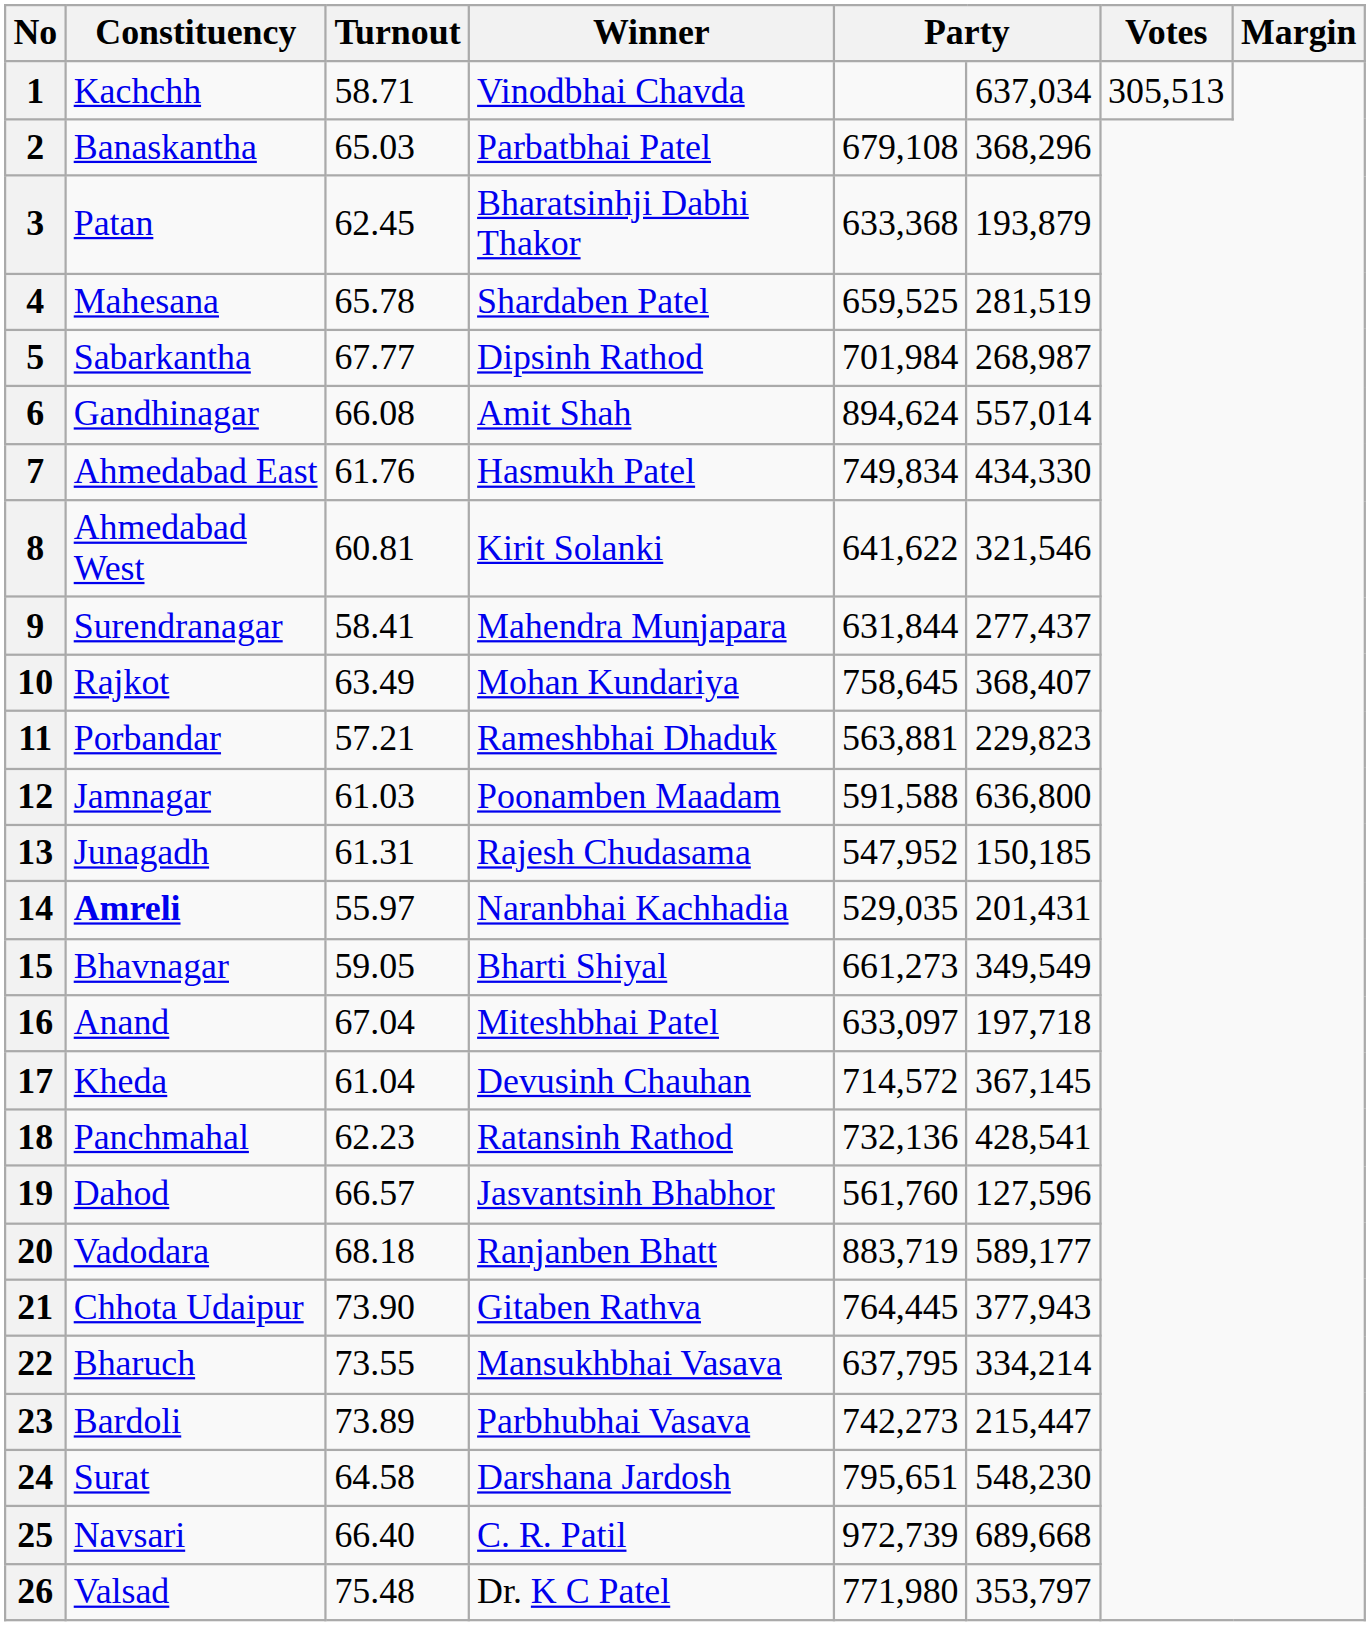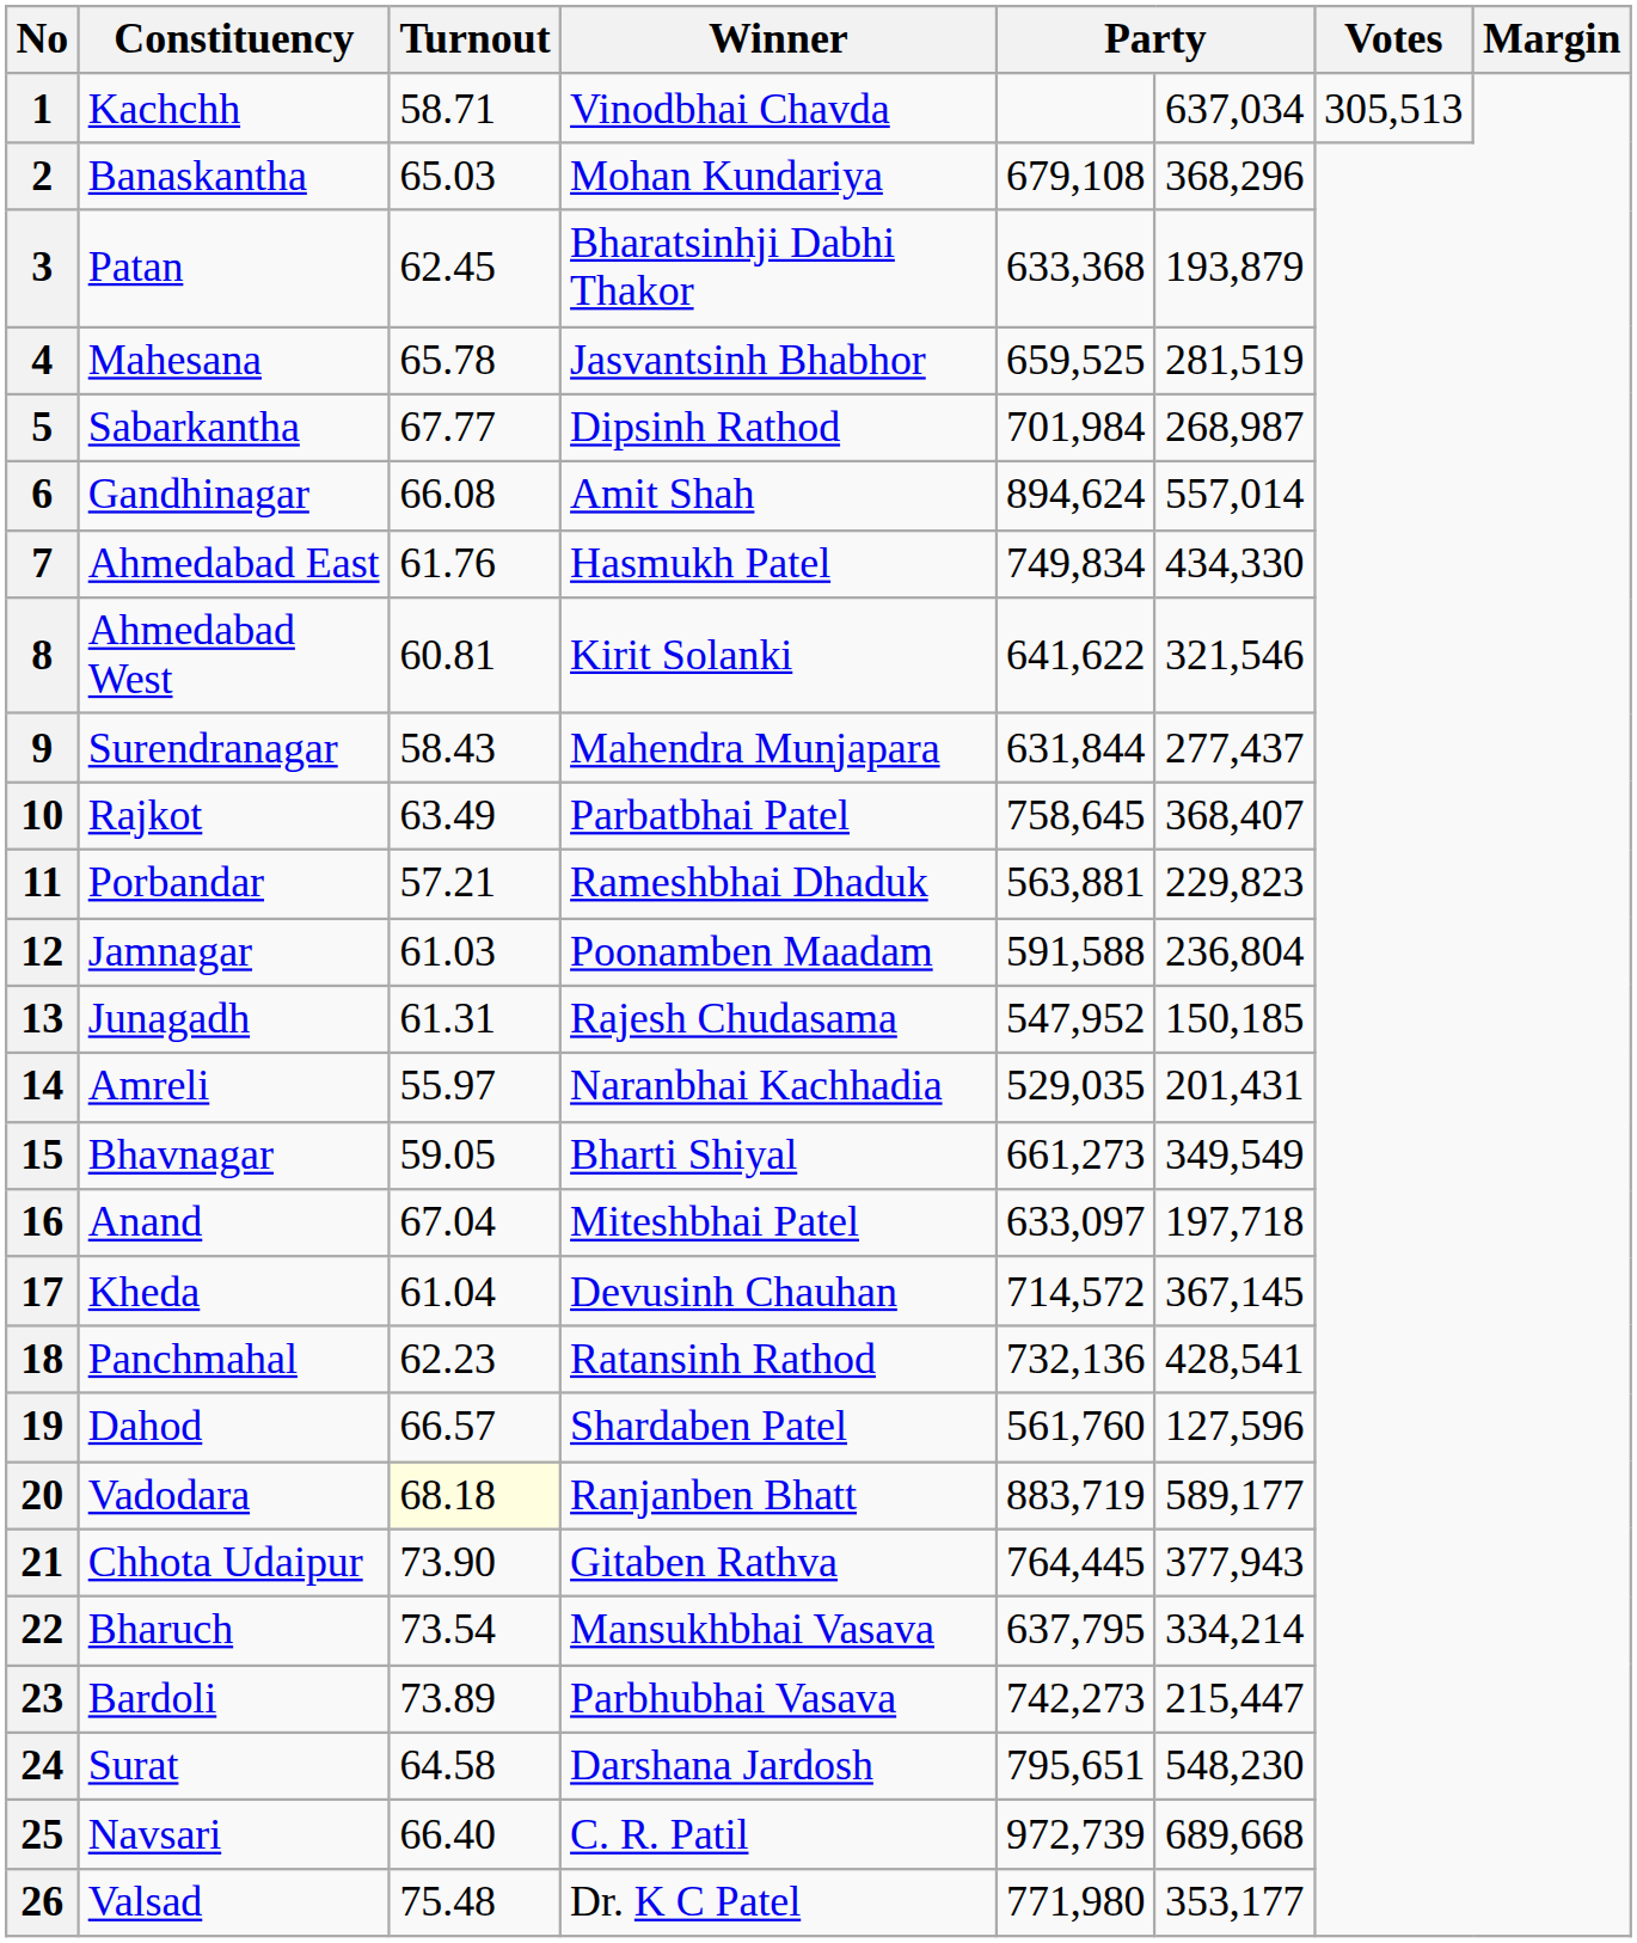2 | Winner: Parbatbhai Patel -> Mohan Kundariya
4 | Winner: Shardaben Patel -> Jasvantsinh Bhabhor
9 | Turnout: 58.41 -> 58.43
10 | Winner: Mohan Kundariya -> Parbatbhai Patel
12 | column 6: 636,800 -> 236,804
14 | Constituency: bold -> normal
19 | Winner: Jasvantsinh Bhabhor -> Shardaben Patel
20 | Turnout: no background -> lightyellow background
22 | Turnout: 73.55 -> 73.54
26 | column 6: 353,797 -> 353,177
